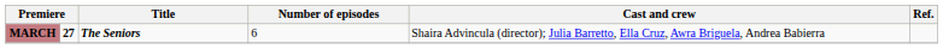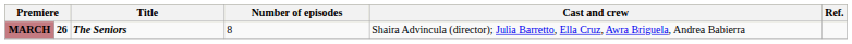MARCH | column 2: 27 -> 26
MARCH | Number of episodes: 6 -> 8
